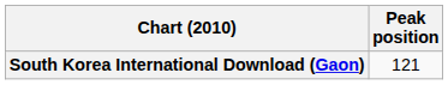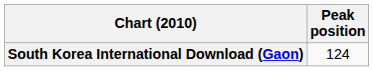South Korea International Download (Gaon) | Peak position: 121 -> 124
